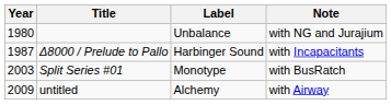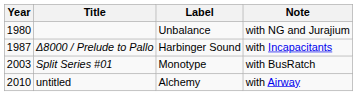untitled | Year: 2009 -> 2010
